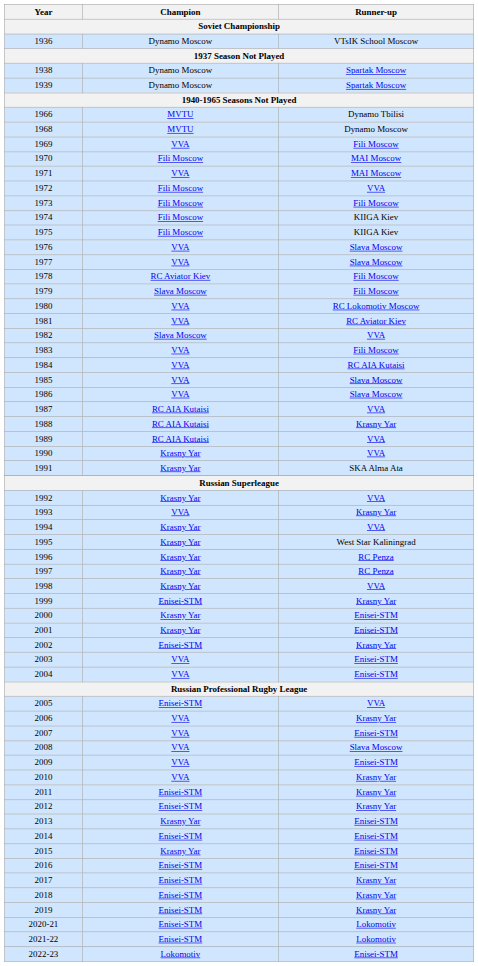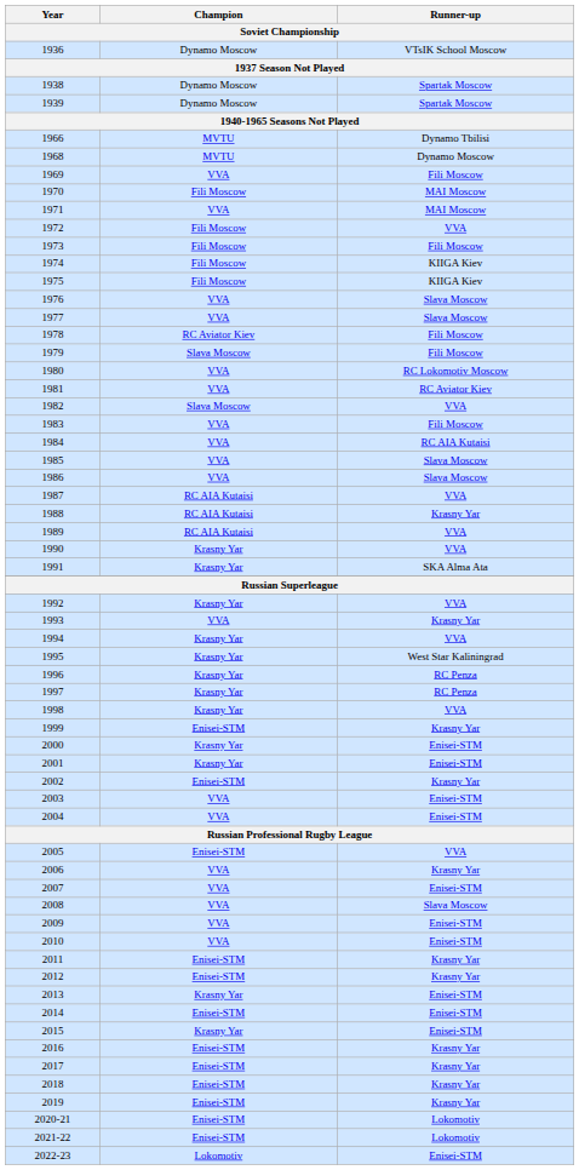2010 | Runner-up: Krasny Yar -> Enisei-STM
2016 | Runner-up: Enisei-STM -> Krasny Yar
